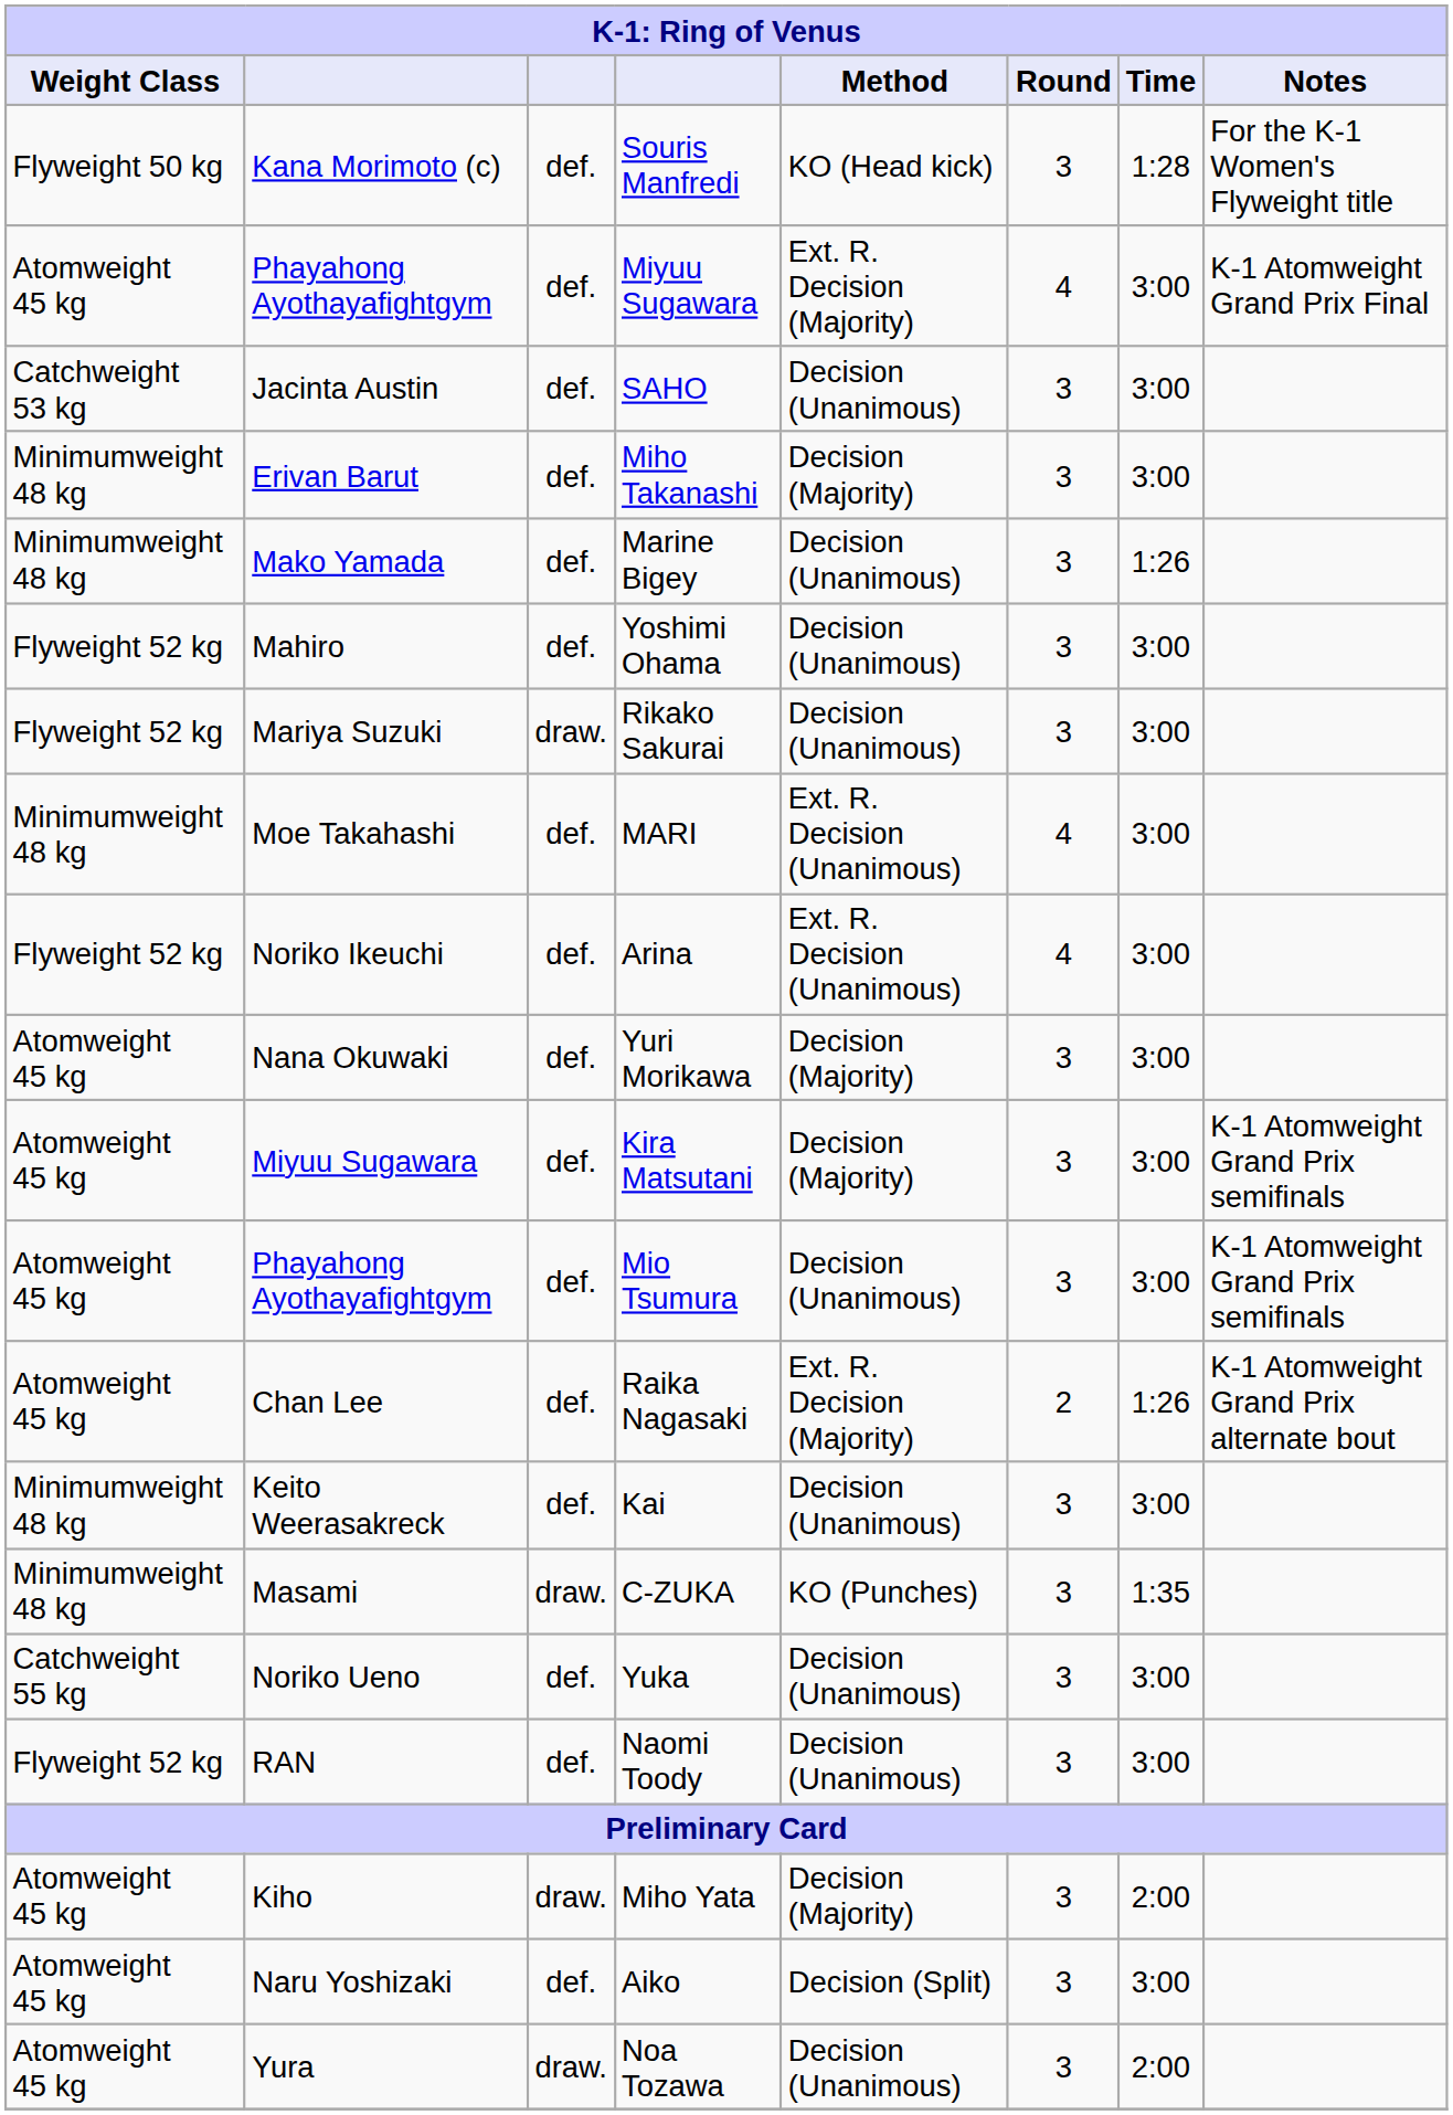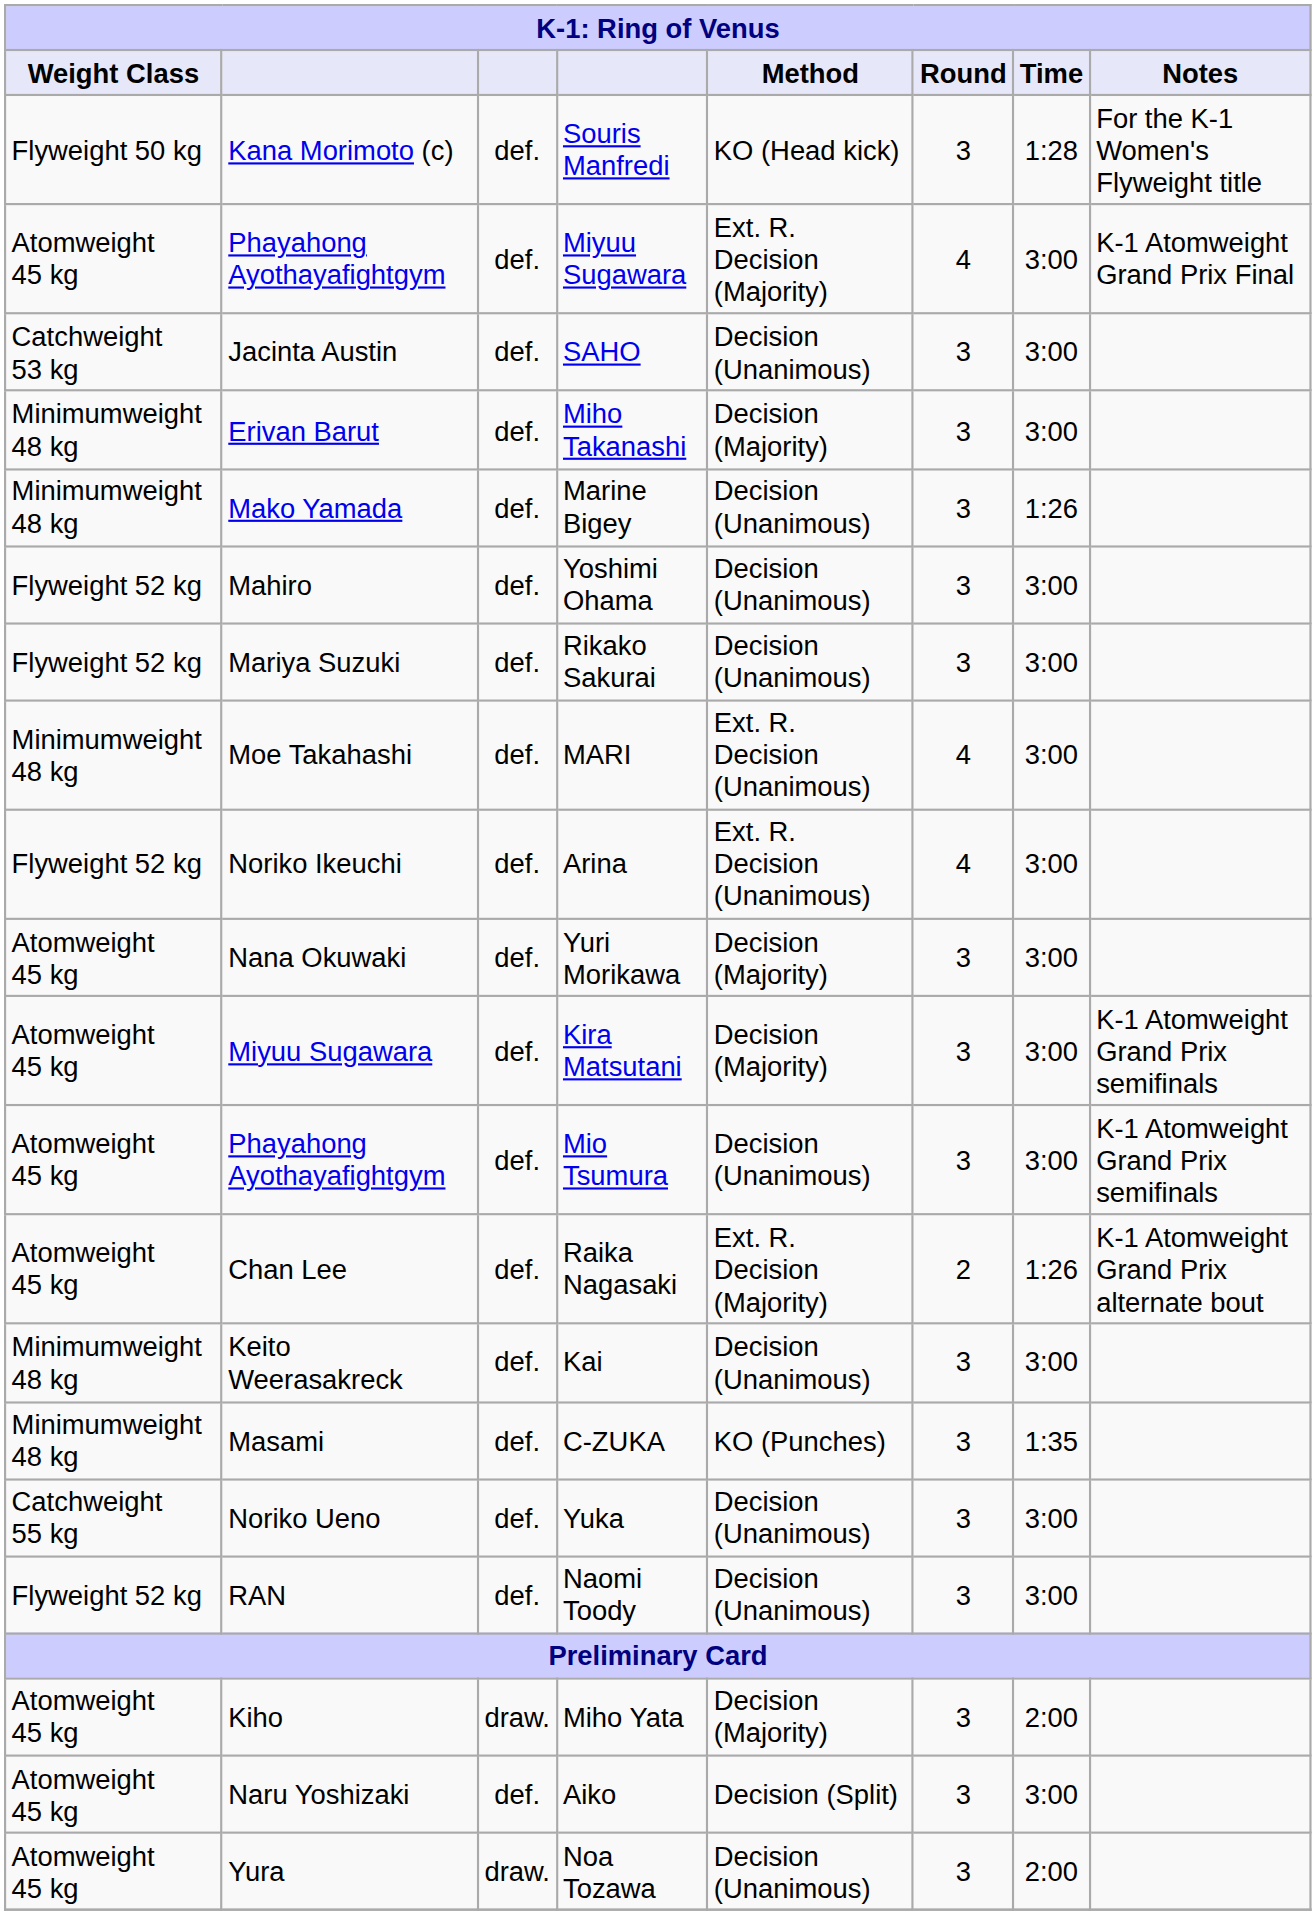Rikako Sakurai | column 3: draw. -> def.
C-ZUKA | column 3: draw. -> def.
